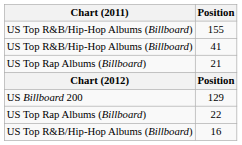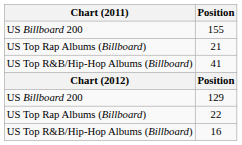155 | Chart (2011): US Top R&B/Hip-Hop Albums (Billboard) -> US Billboard 200
rows swapped: 41 <-> 21
